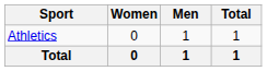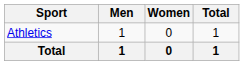columns swapped: Men <-> Women
